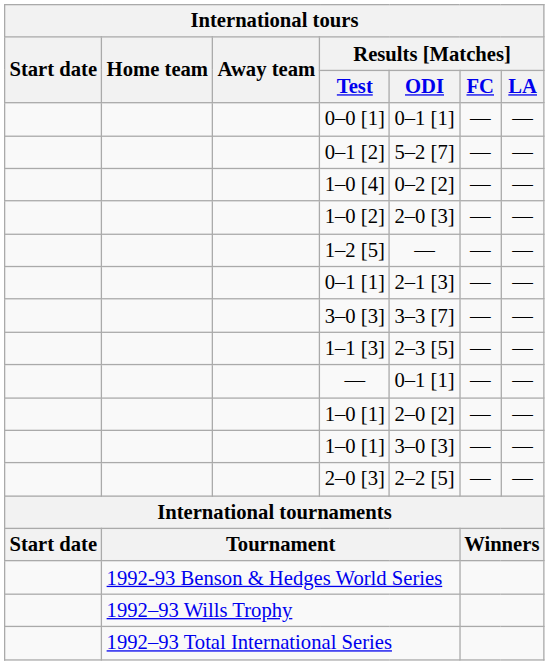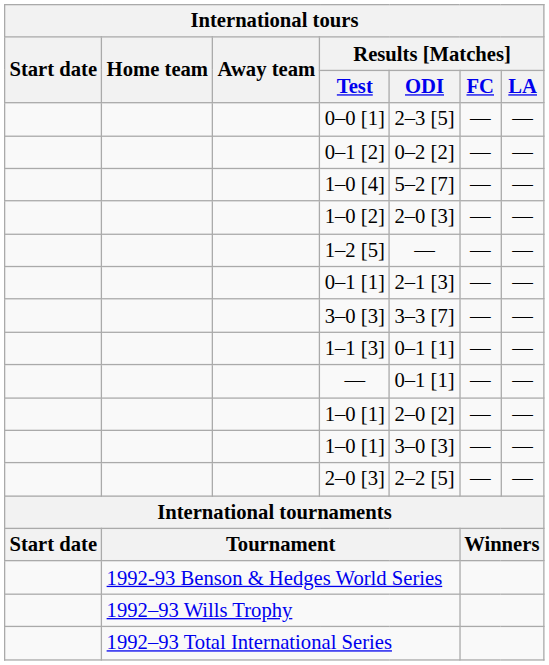0–0 [1] | Results [Matches] / ODI: 0–1 [1] -> 2–3 [5]
0–1 [2] | Results [Matches] / ODI: 5–2 [7] -> 0–2 [2]
1–0 [4] | Results [Matches] / ODI: 0–2 [2] -> 5–2 [7]
1–1 [3] | Results [Matches] / ODI: 2–3 [5] -> 0–1 [1]
